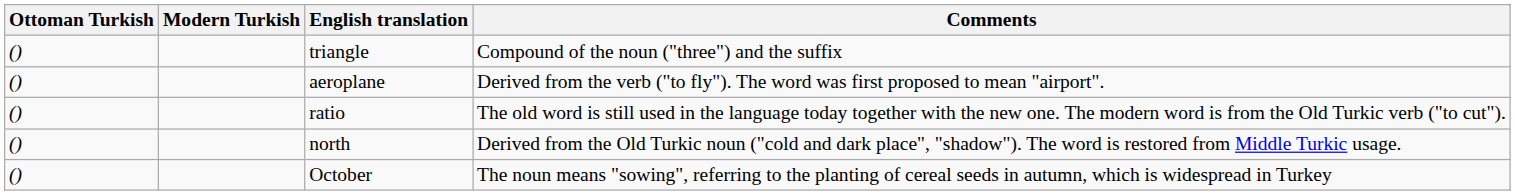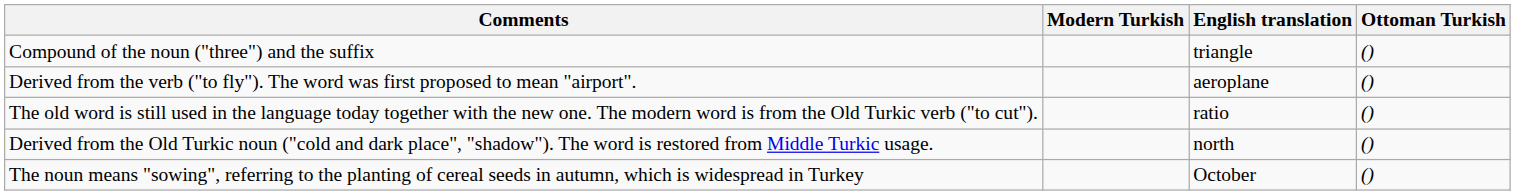columns swapped: Ottoman Turkish <-> Comments
